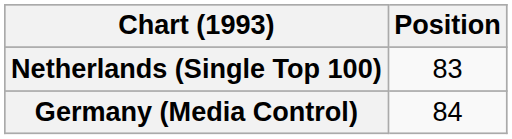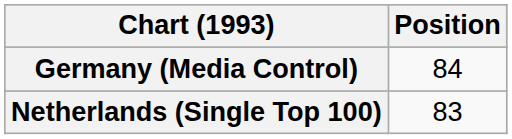rows swapped: Germany (Media Control) <-> Netherlands (Single Top 100)
